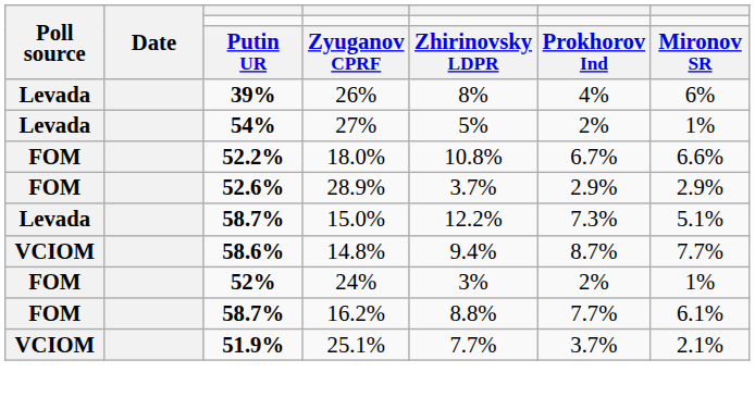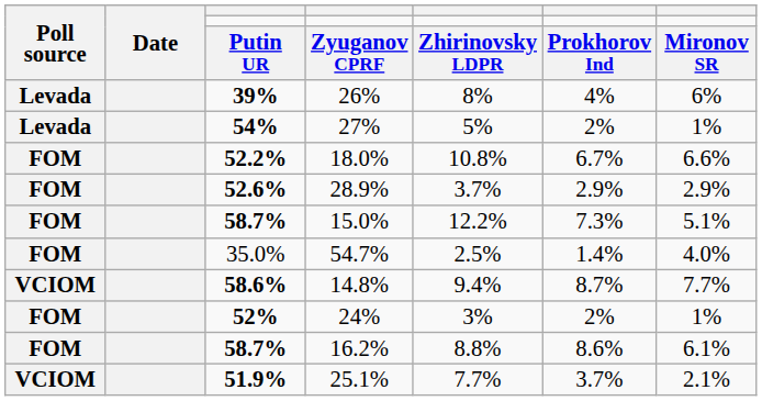15.0% | Poll source: Levada -> FOM
+ row: FOM | 35.0% | 54.7% | 2.5% | 1.4% | 4.0%
16.2% | column 6: 7.7% -> 8.6%
